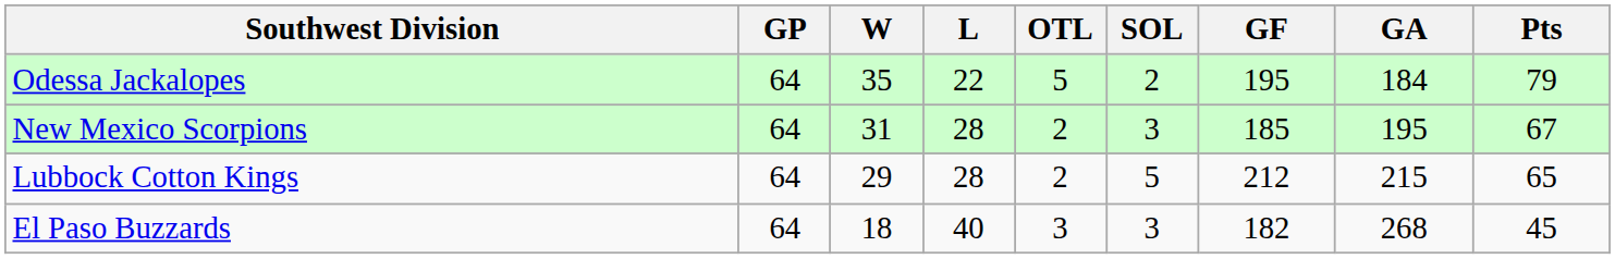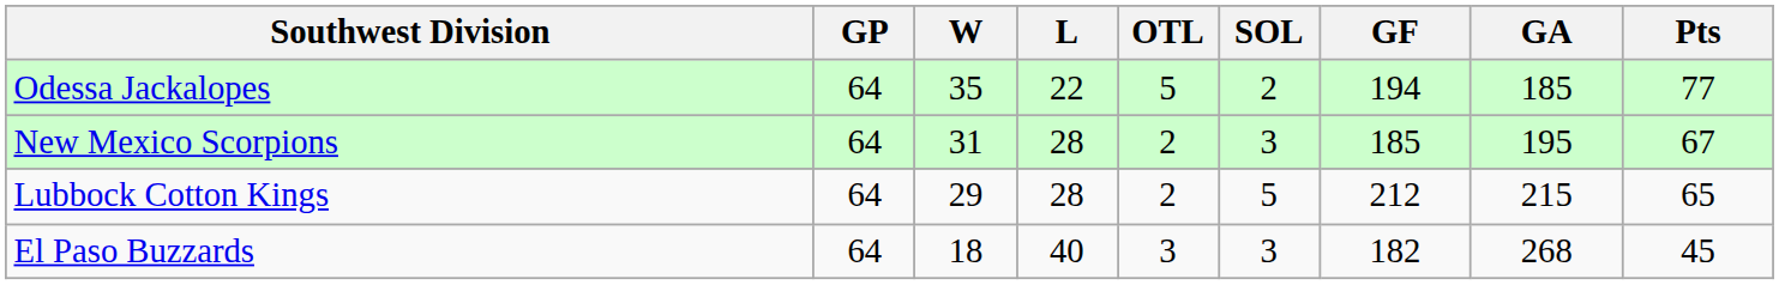Odessa Jackalopes | GF: 195 -> 194
Odessa Jackalopes | GA: 184 -> 185
Odessa Jackalopes | Pts: 79 -> 77
